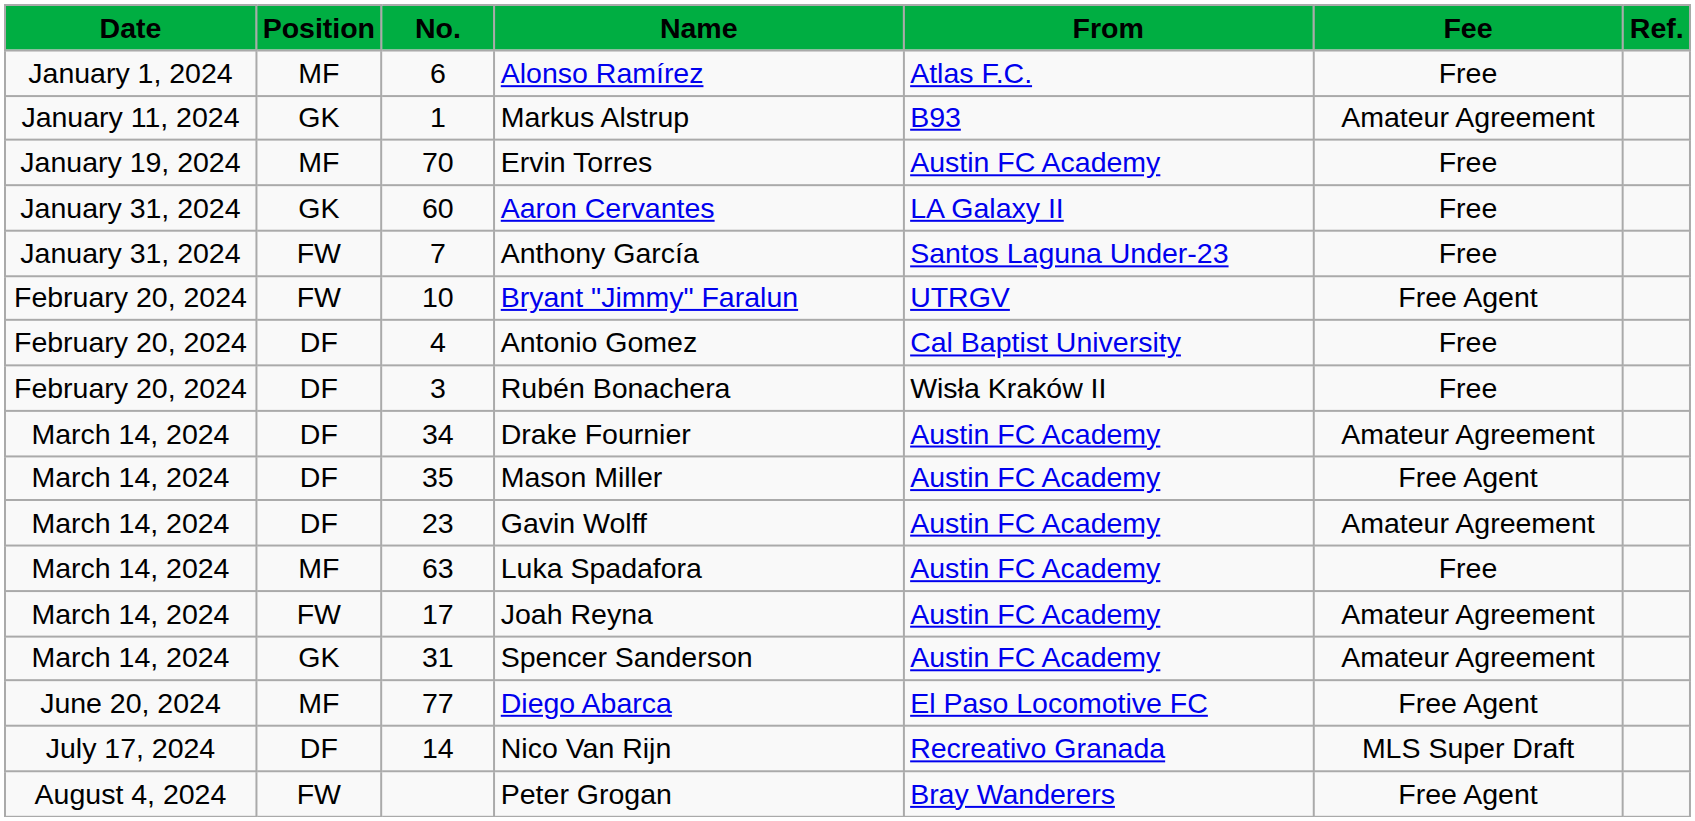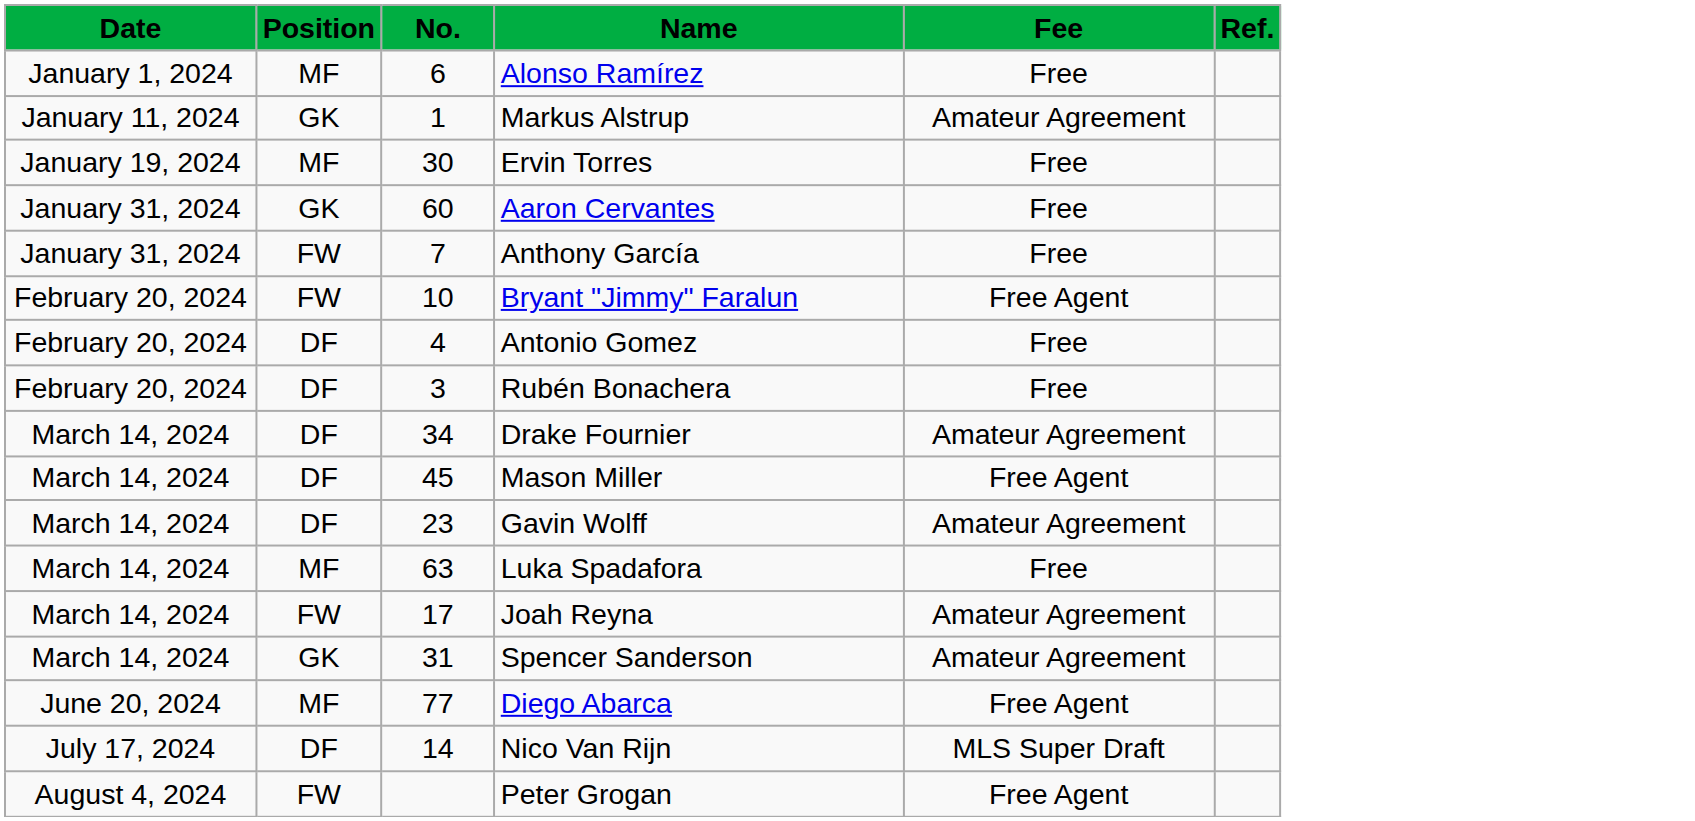- column: From | Atlas F.C. | B93 | Austin FC Academy | LA Galaxy II | Santos Laguna Under-23 | UTRGV | Cal Baptist University | Wisła Kraków II | Austin FC Academy | Austin FC Academy | Austin FC Academy | Austin FC Academy | Austin FC Academy | Austin FC Academy | El Paso Locomotive FC | Recreativo Granada | Bray Wanderers
Ervin Torres | No.: 70 -> 30
Mason Miller | No.: 35 -> 45
